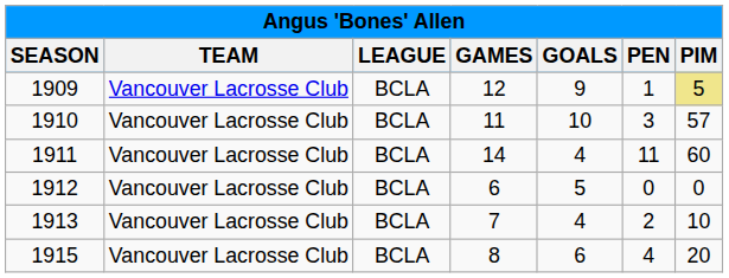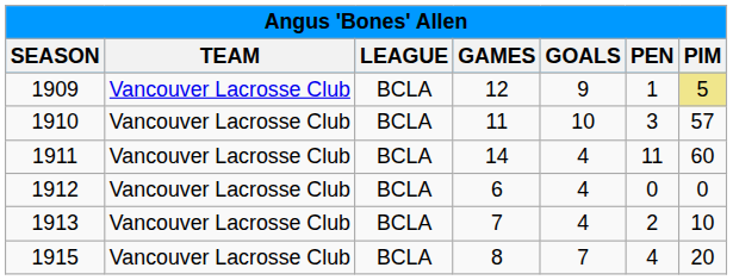1912 | GOALS: 5 -> 4
1915 | GOALS: 6 -> 7
